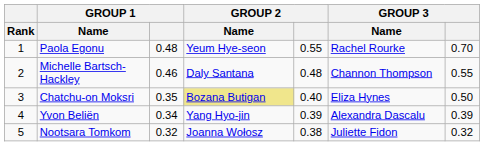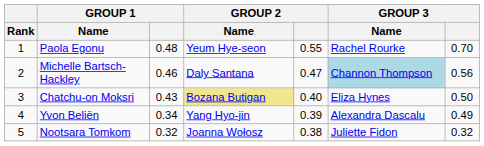Michelle Bartsch-Hackley | GROUP 2: 0.48 -> 0.47
Michelle Bartsch-Hackley | GROUP 3 / Name: no background -> lightblue background
Michelle Bartsch-Hackley | GROUP 3: 0.55 -> 0.56
Chatchu-on Moksri | GROUP 1: 0.35 -> 0.43
Yvon Beliën | GROUP 3: 0.39 -> 0.49
